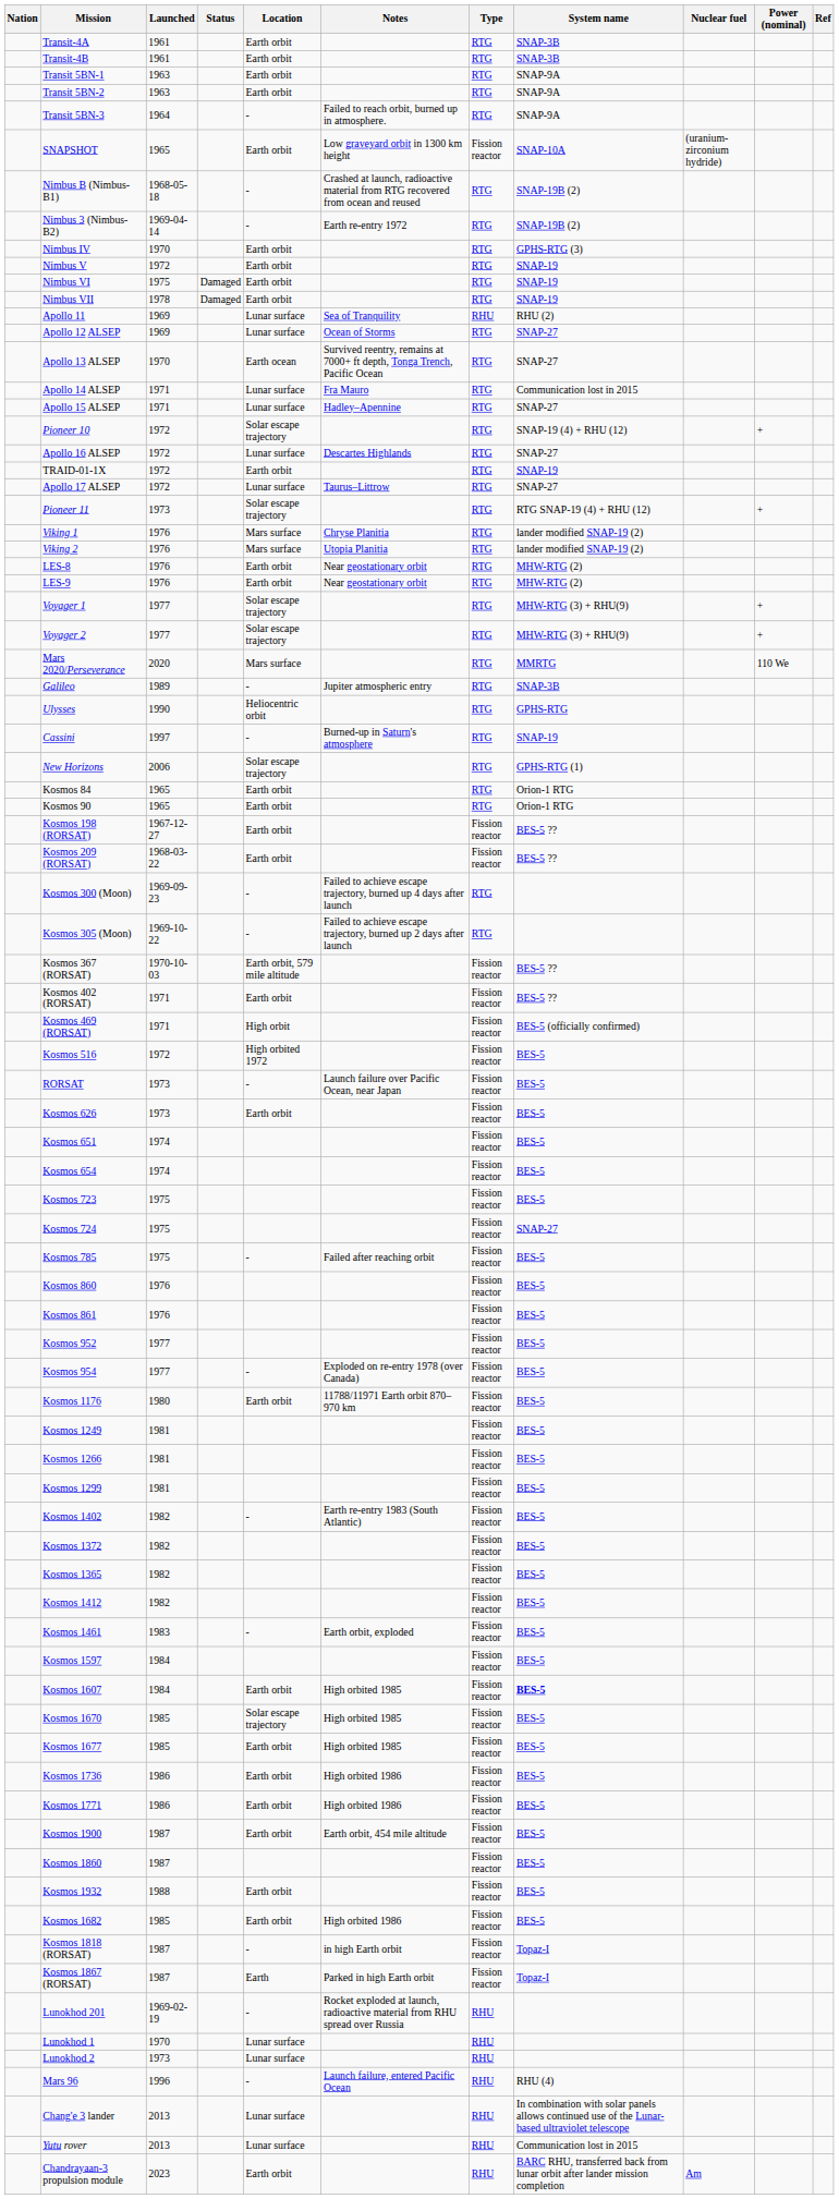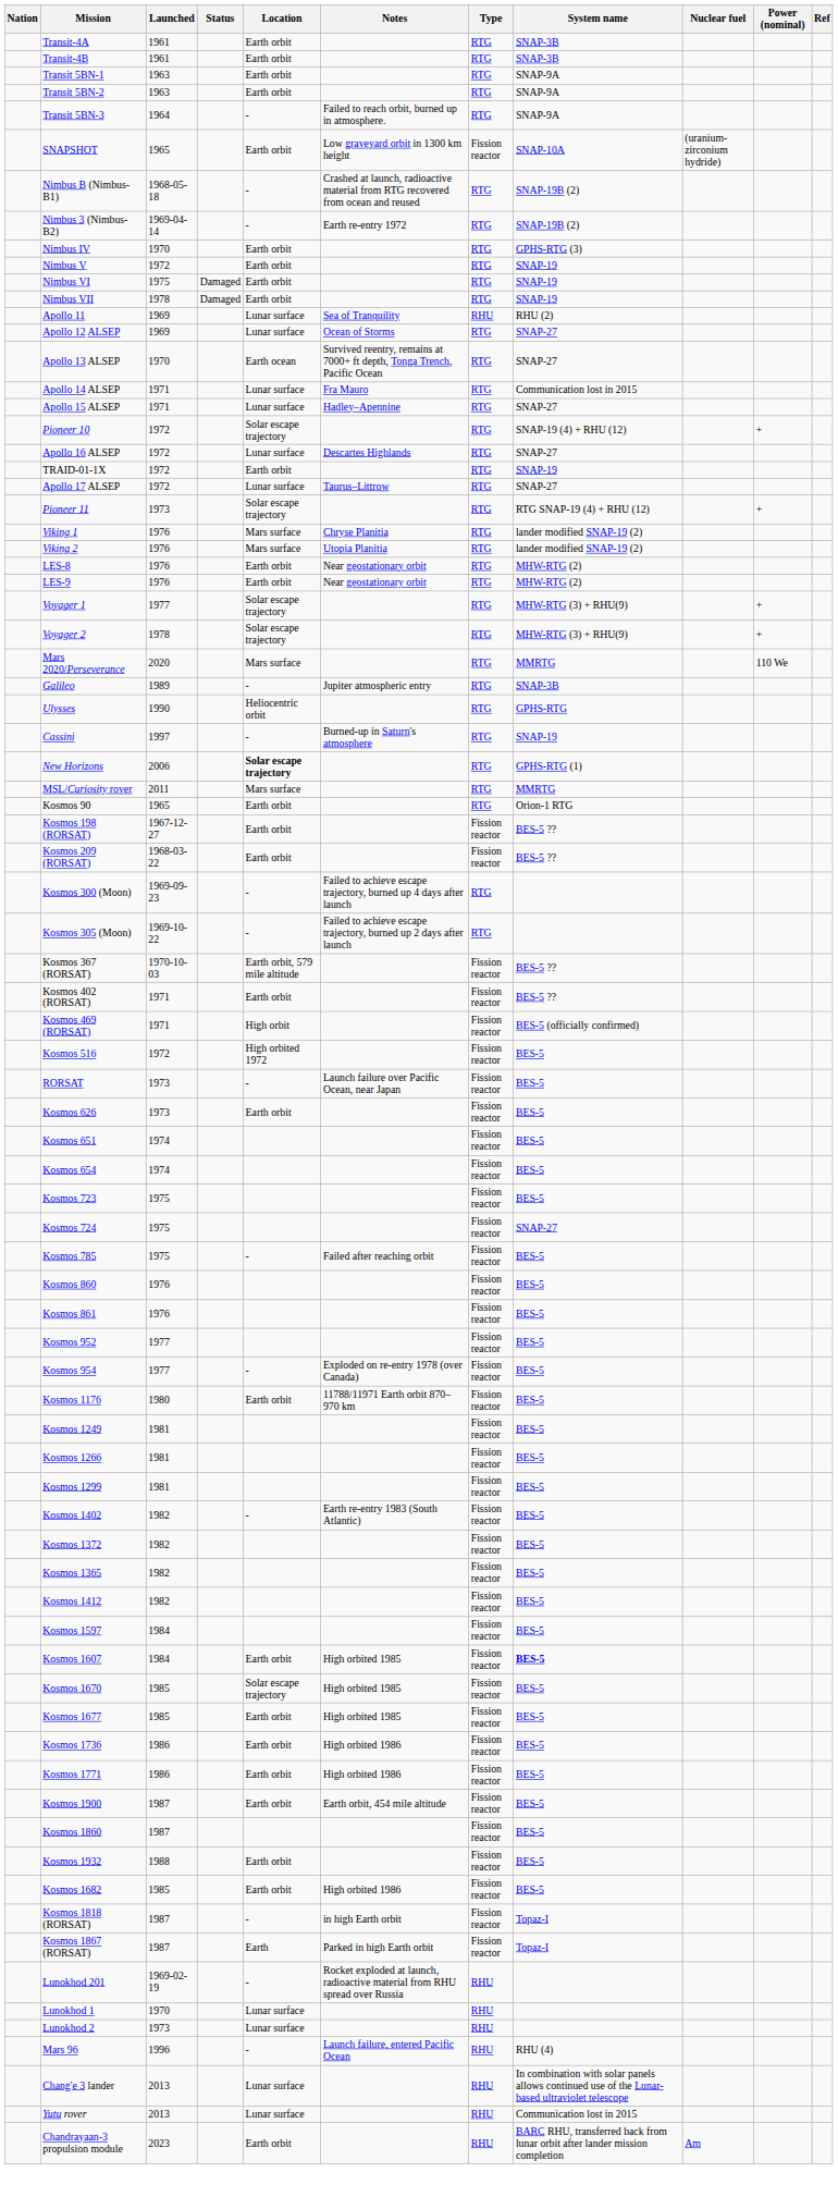Voyager 2 | Launched: 1977 -> 1978
New Horizons | Location: normal -> bold
+ row: MSL/Curiosity rover | 2011 | Mars surface | RTG | MMRTG
- row: Kosmos 84 | 1965 | Earth orbit | RTG | Orion-1 RTG
- row: Kosmos 1461 | 1983 | - | Earth orbit, exploded | Fission reactor | BES-5
